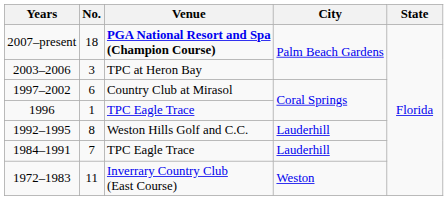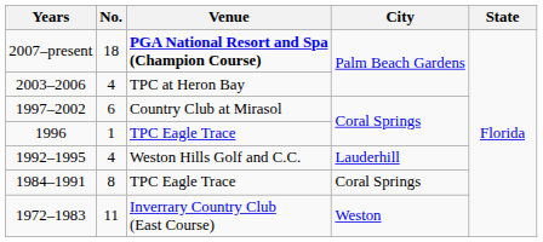2003–2006 | No.: 3 -> 4
1992–1995 | No.: 8 -> 4
1984–1991 | No.: 7 -> 8
1984–1991 | City: Lauderhill -> Coral Springs
